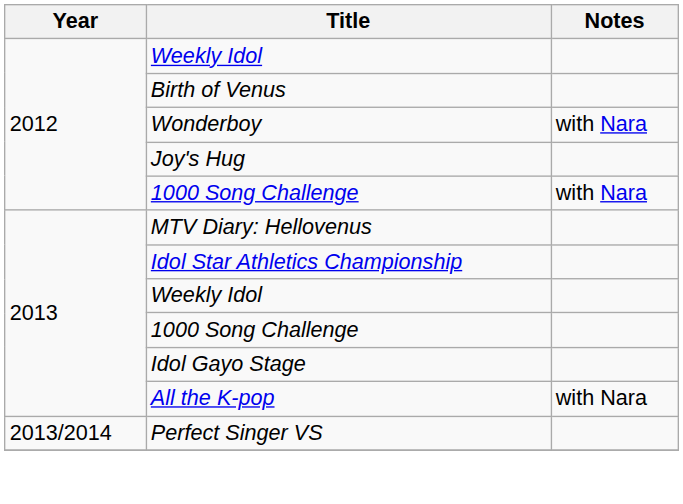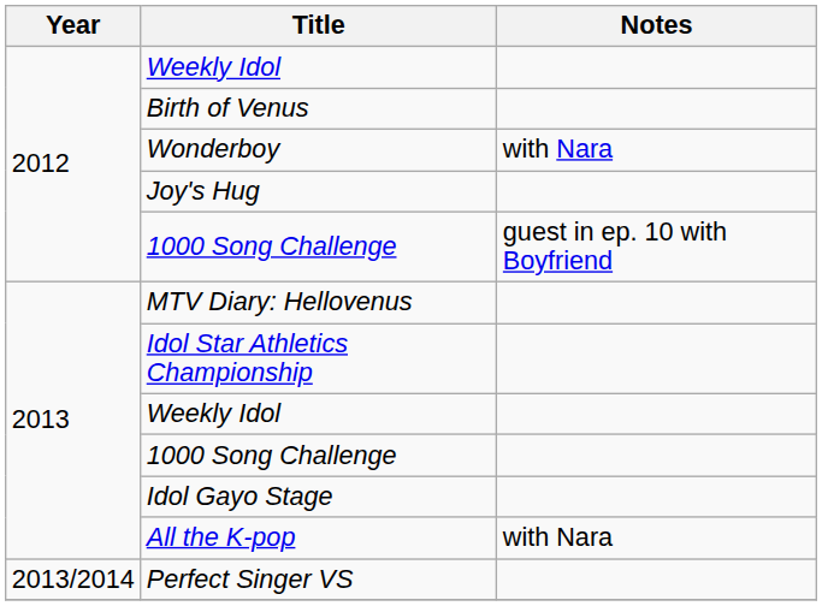2012 / 1000 Song Challenge | Notes: with Nara -> guest in ep. 10 with Boyfriend
